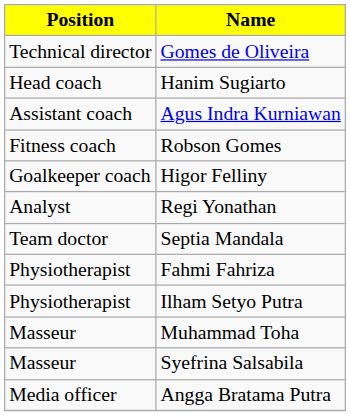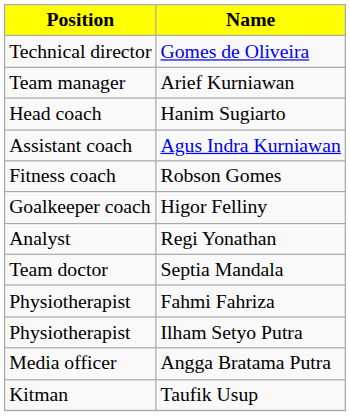+ row: Team manager | Arief Kurniawan
- row: Masseur | Muhammad Toha
- row: Masseur | Syefrina Salsabila
+ row: Kitman | Taufik Usup
